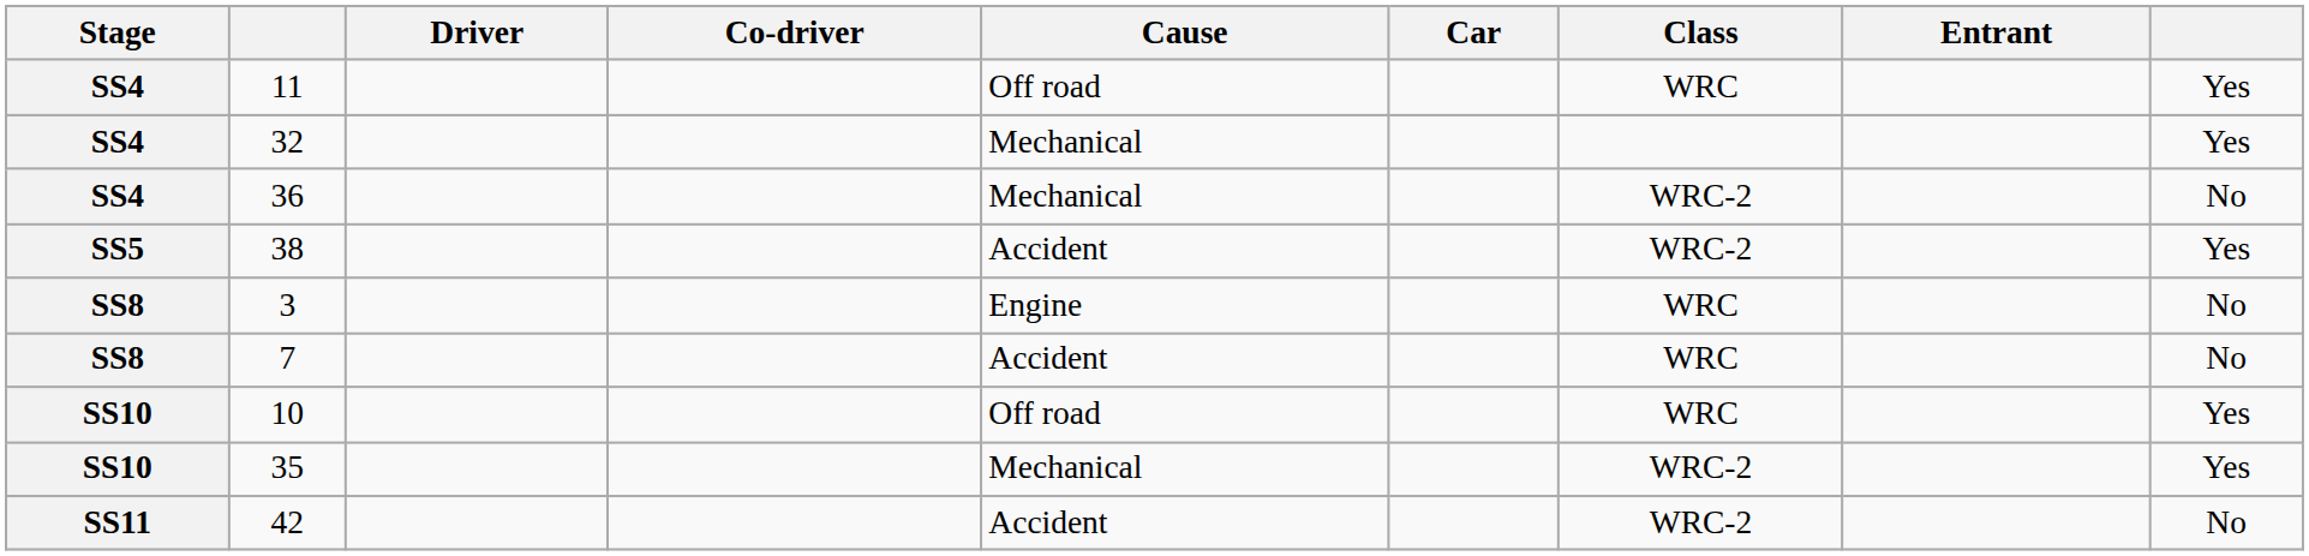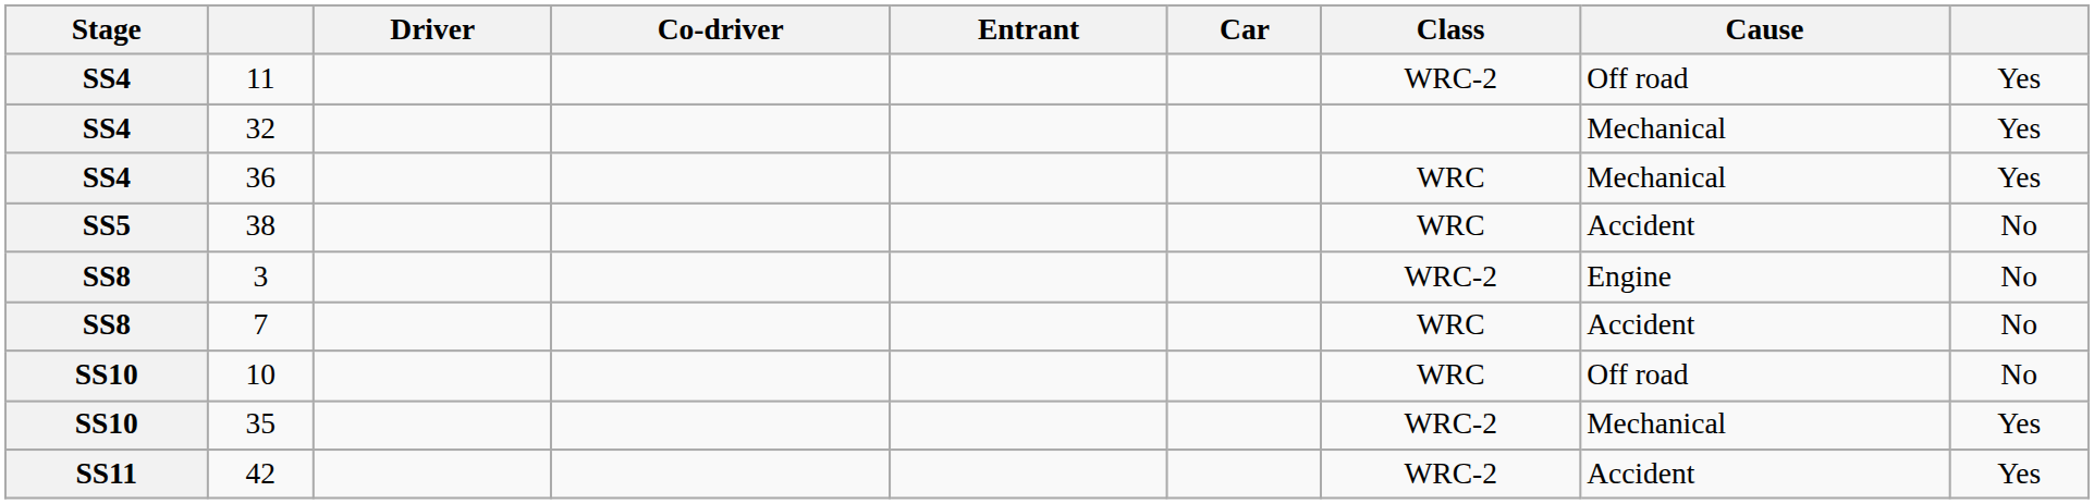columns swapped: Entrant <-> Cause
11 | Class: WRC -> WRC-2
36 | Class: WRC-2 -> WRC
36 | column 9: No -> Yes
38 | Class: WRC-2 -> WRC
38 | column 9: Yes -> No
3 | Class: WRC -> WRC-2
10 | column 9: Yes -> No
42 | column 9: No -> Yes
